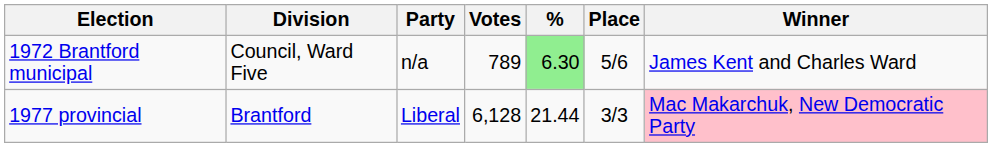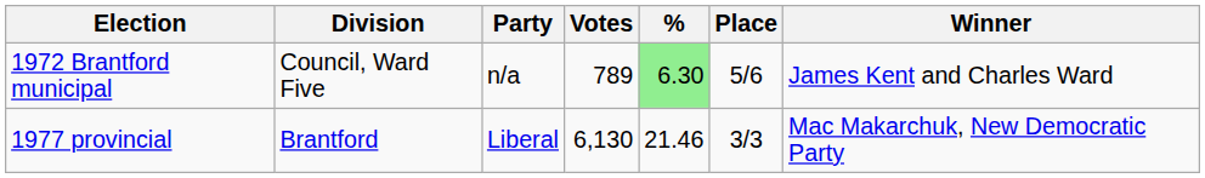1977 provincial | Votes: 6,128 -> 6,130
1977 provincial | %: 21.44 -> 21.46
1977 provincial | Winner: pink background -> no background
